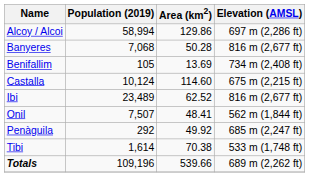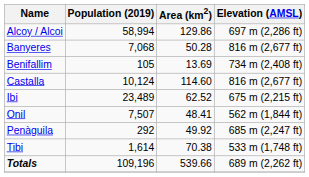Castalla | Elevation (AMSL): 675 m (2,215 ft) -> 816 m (2,677 ft)
Ibi | Elevation (AMSL): 816 m (2,677 ft) -> 675 m (2,215 ft)
